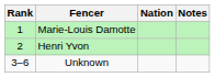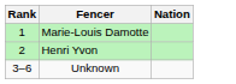- column: Notes
